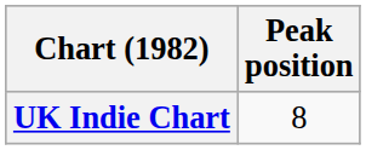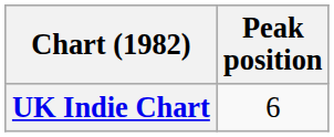UK Indie Chart | Peak position: 8 -> 6
